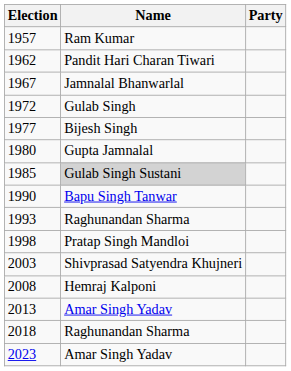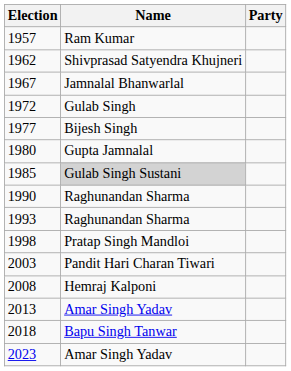1962 | Name: Pandit Hari Charan Tiwari -> Shivprasad Satyendra Khujneri
1990 | Name: Bapu Singh Tanwar -> Raghunandan Sharma
2003 | Name: Shivprasad Satyendra Khujneri -> Pandit Hari Charan Tiwari
2018 | Name: Raghunandan Sharma -> Bapu Singh Tanwar
